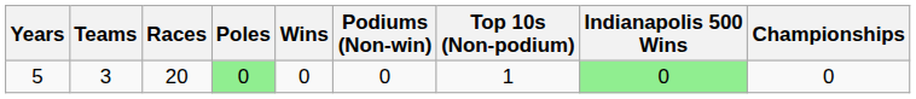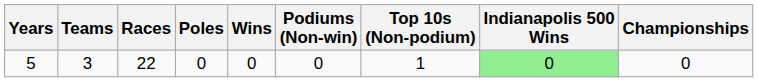5 | Races: 20 -> 22
5 | Poles: lightgreen background -> no background
